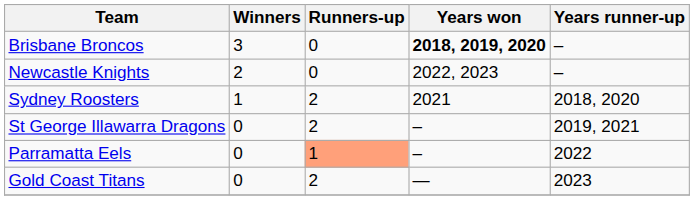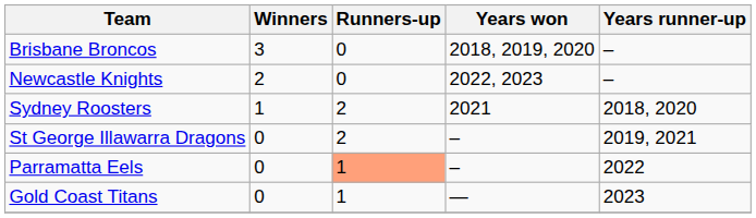Brisbane Broncos | Years won: bold -> normal
Gold Coast Titans | Runners-up: 2 -> 1
